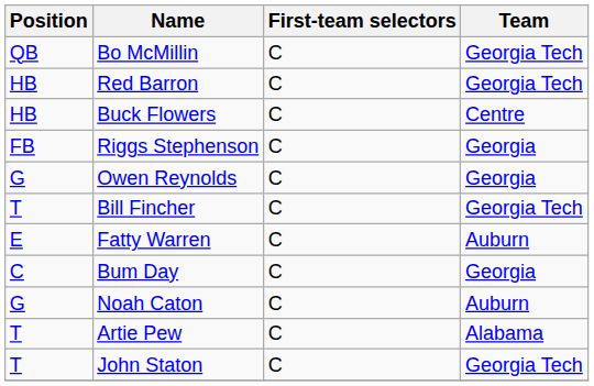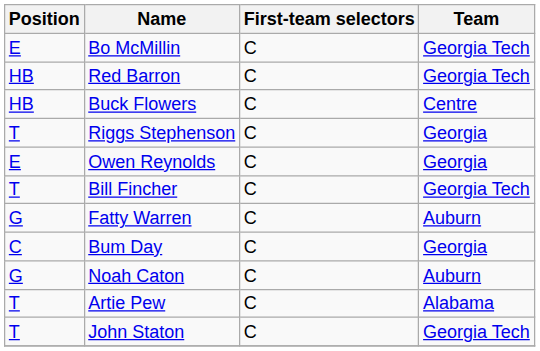Bo McMillin | Position: QB -> E
Riggs Stephenson | Position: FB -> T
Owen Reynolds | Position: G -> E
Fatty Warren | Position: E -> G
